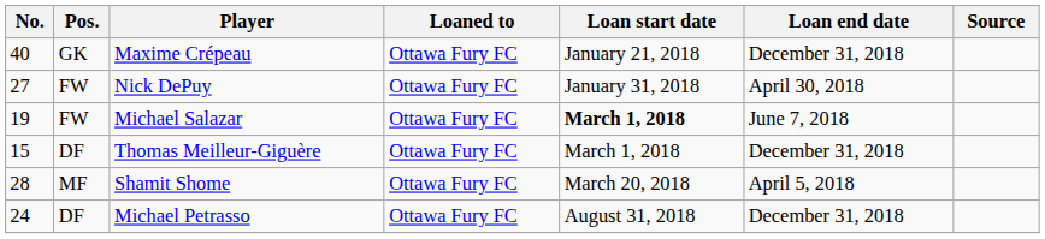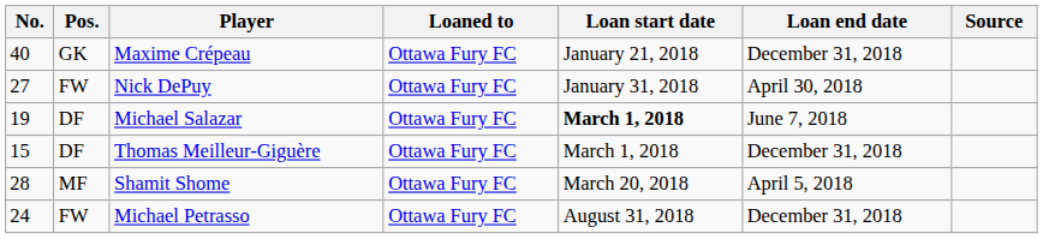Michael Salazar | Pos.: FW -> DF
Michael Petrasso | Pos.: DF -> FW
